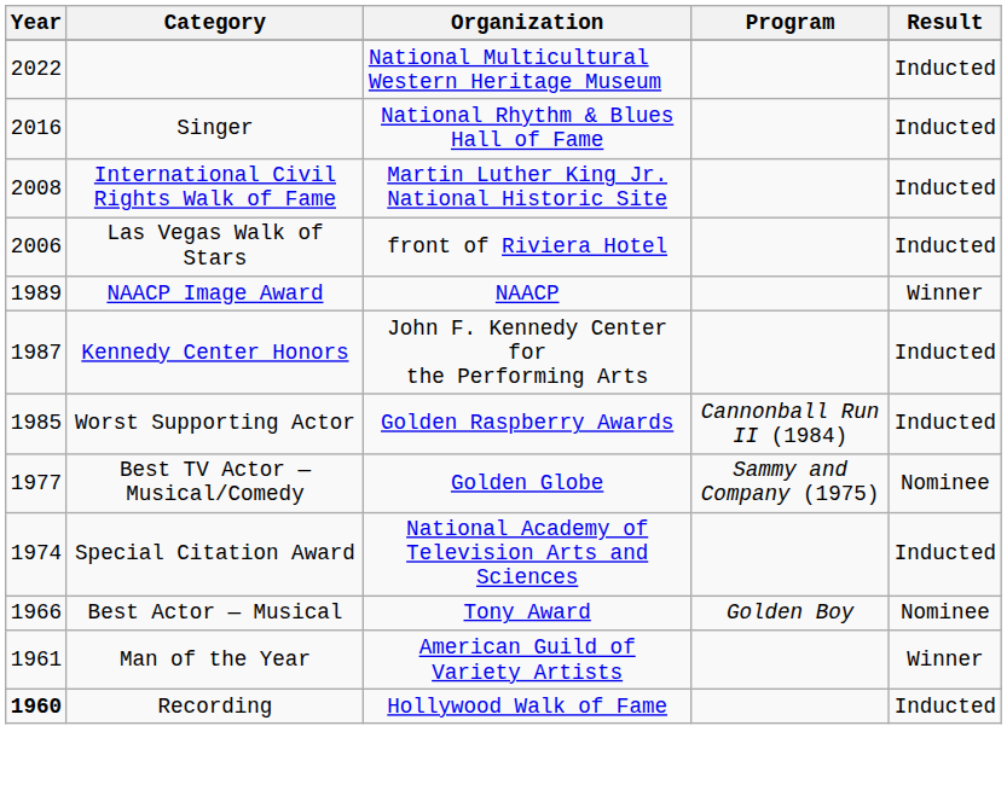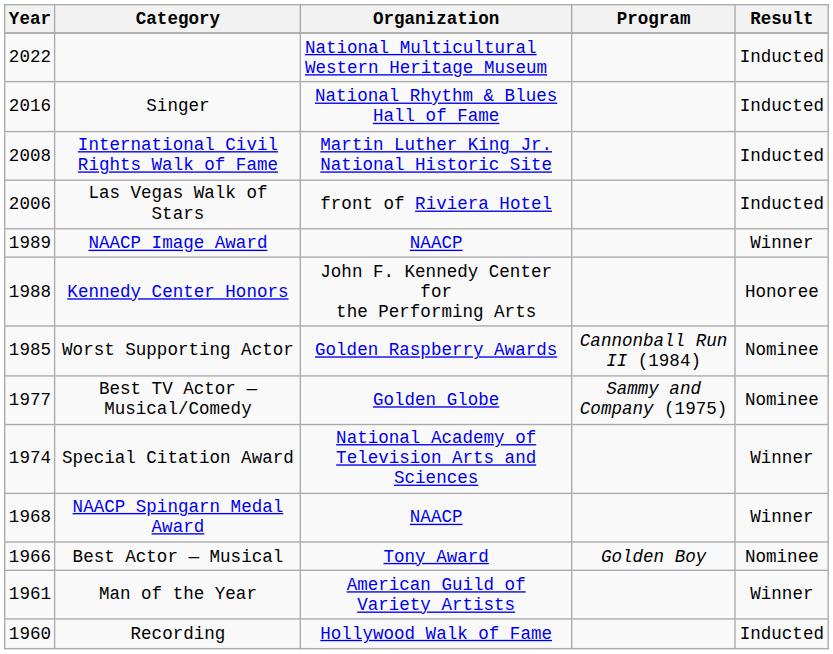Kennedy Center Honors | Year: 1987 -> 1988
Kennedy Center Honors | Result: Inducted -> Honoree
Worst Supporting Actor | Result: Inducted -> Nominee
Special Citation Award | Result: Inducted -> Winner
+ row: 1968 | NAACP Spingarn Medal Award | NAACP | Winner
Recording | Year: bold -> normal
